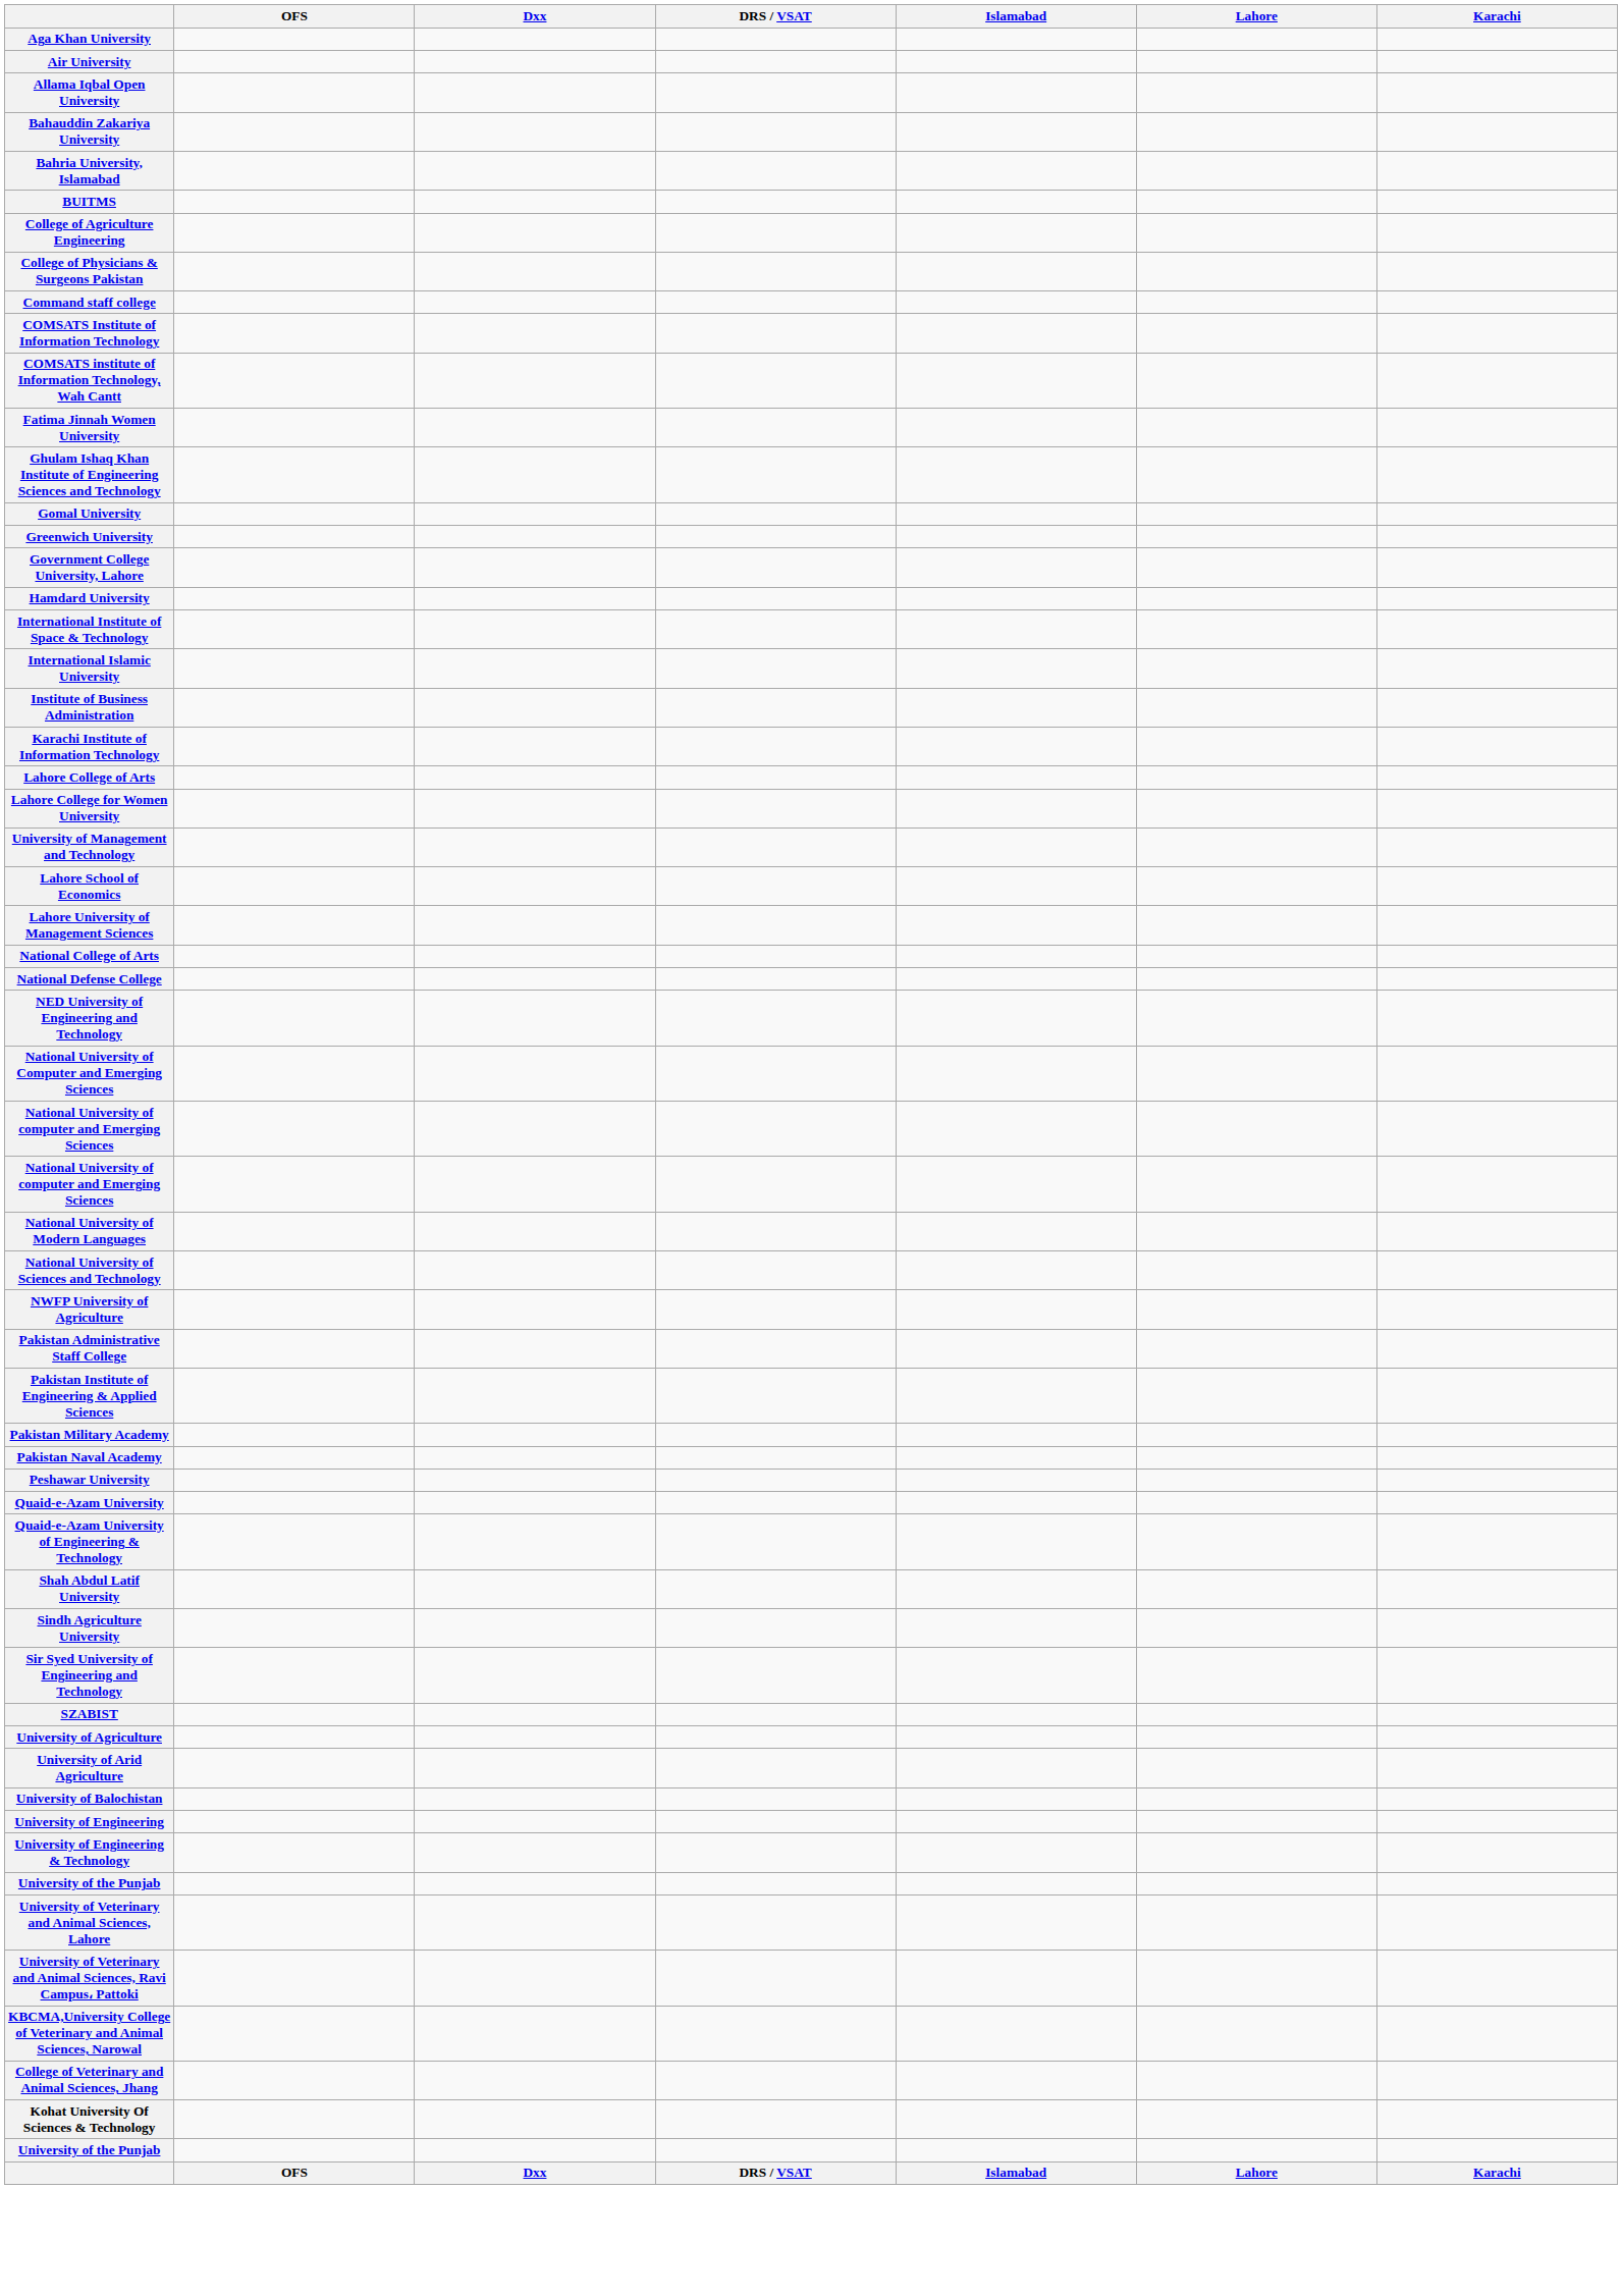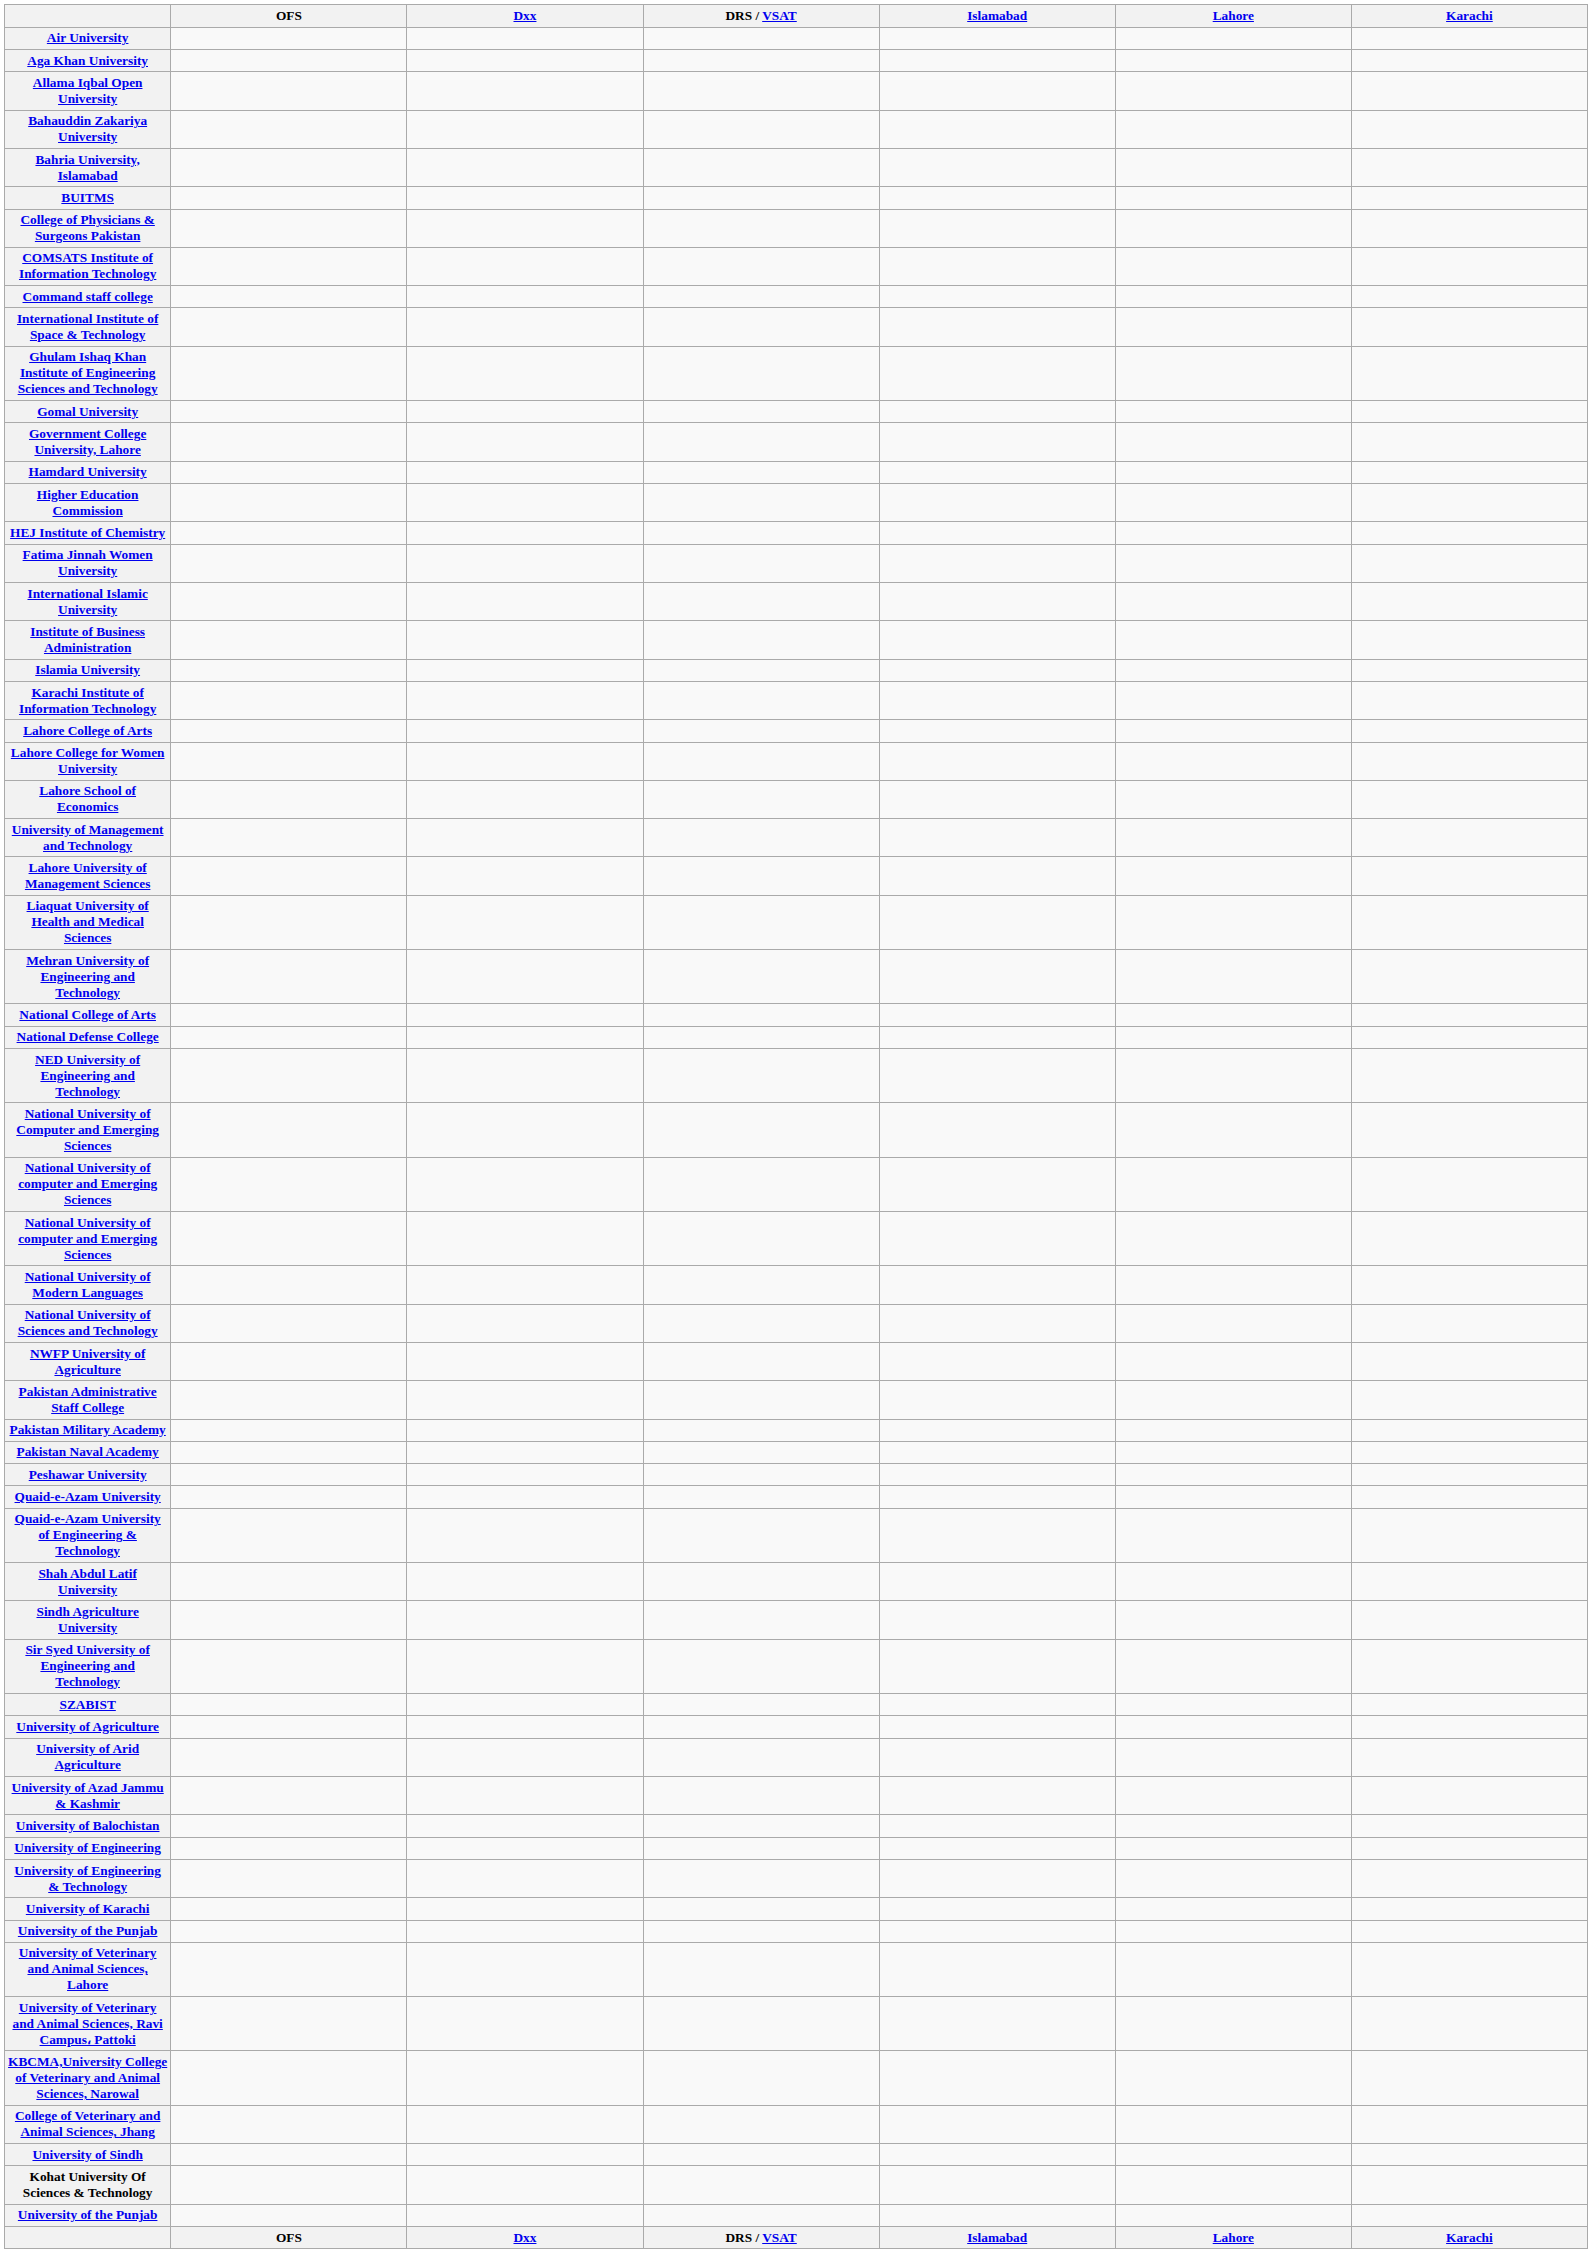rows swapped: Aga Khan University <-> Air University
- row: College of Agriculture Engineering
rows swapped: Command staff college <-> COMSATS Institute of Information Technology
- row: COMSATS institute of Information Technology, Wah Cantt
rows swapped: Fatima Jinnah Women University <-> International Institute of Space & Technology
- row: Greenwich University
+ row: Higher Education Commission
+ row: HEJ Institute of Chemistry
+ row: Islamia University
rows swapped: Lahore School of Economics <-> University of Management and Technology
+ row: Liaquat University of Health and Medical Sciences
+ row: Mehran University of Engineering and Technology
- row: Pakistan Institute of Engineering & Applied Sciences
+ row: University of Azad Jammu & Kashmir
+ row: University of Karachi
+ row: University of Sindh
